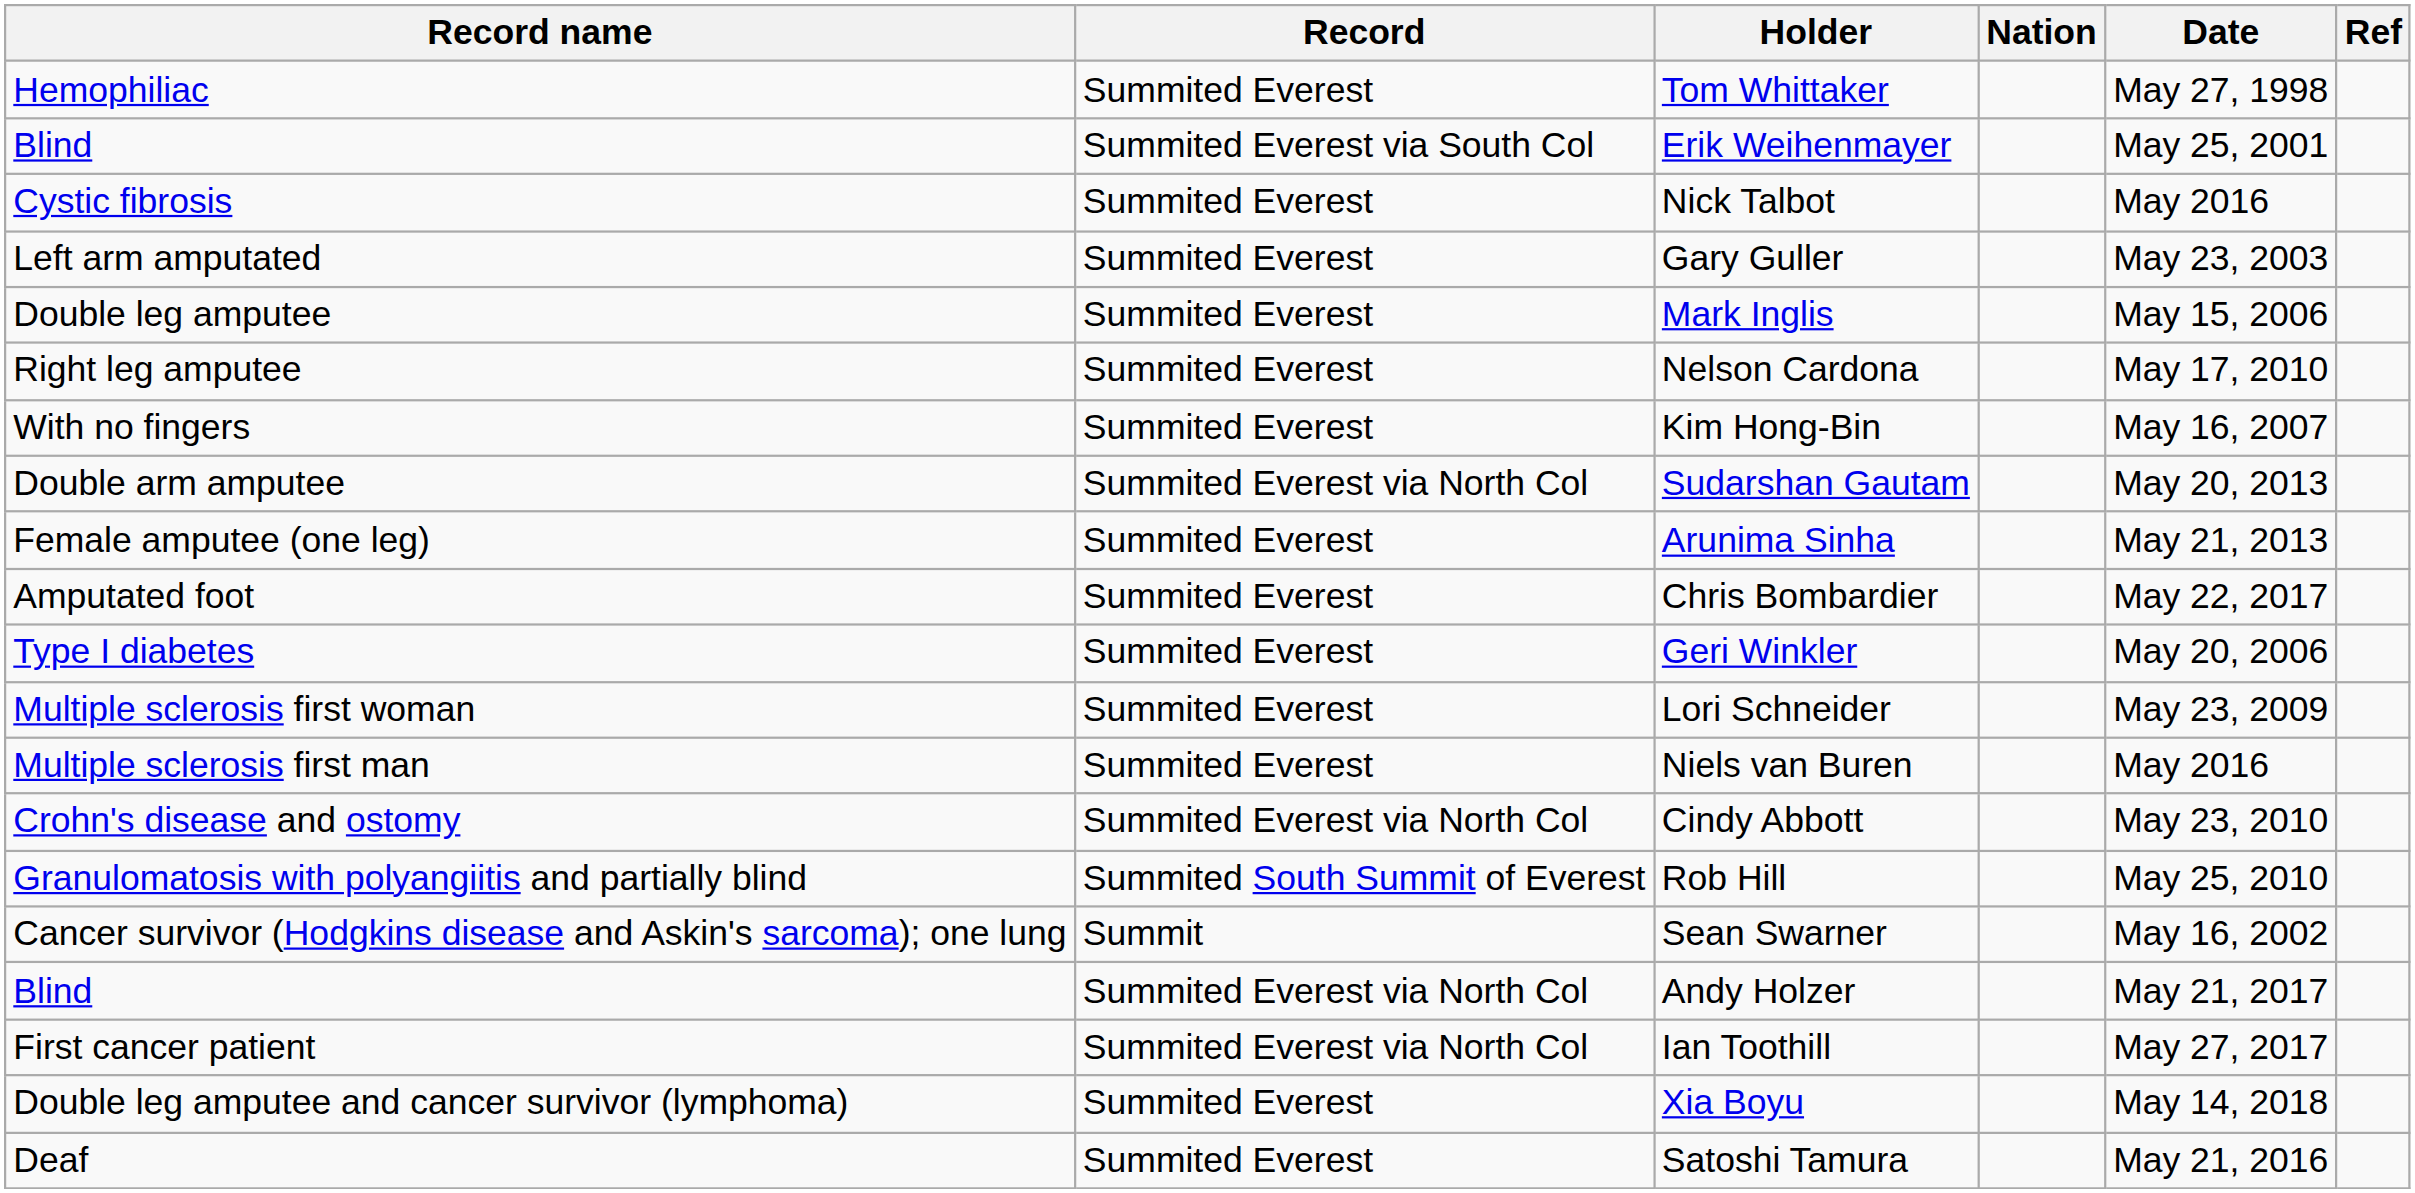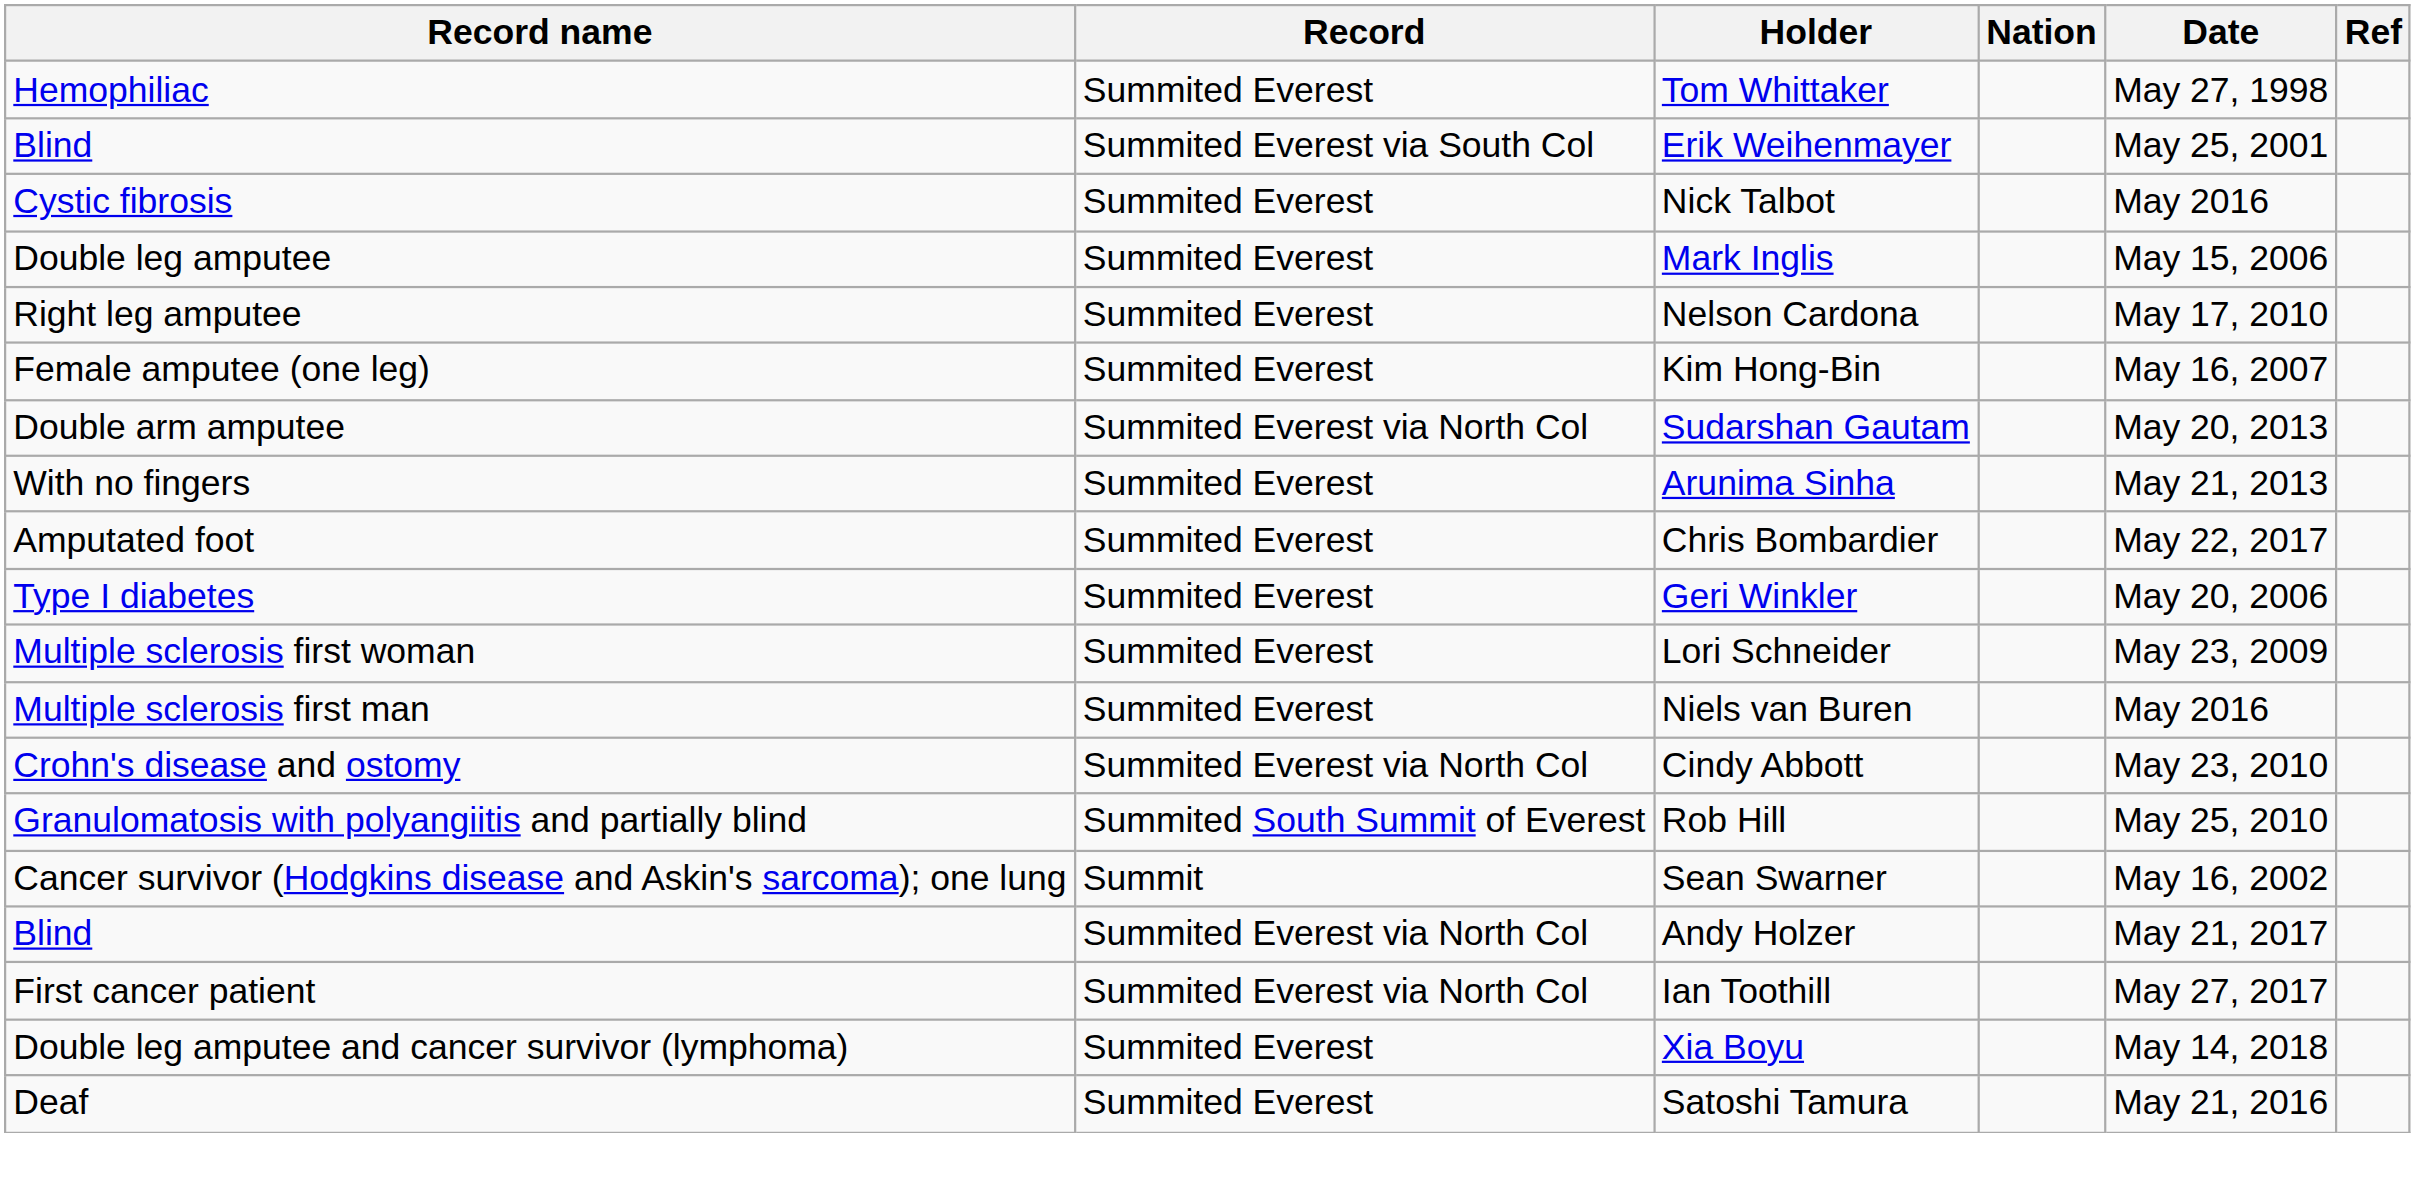- row: Left arm amputated | Summited Everest | Gary Guller | May 23, 2003
Kim Hong-Bin | Record name: With no fingers -> Female amputee (one leg)
Arunima Sinha | Record name: Female amputee (one leg) -> With no fingers
